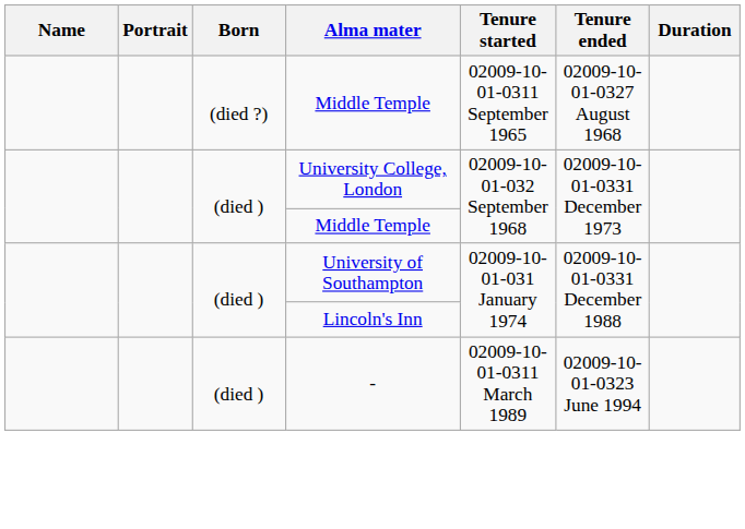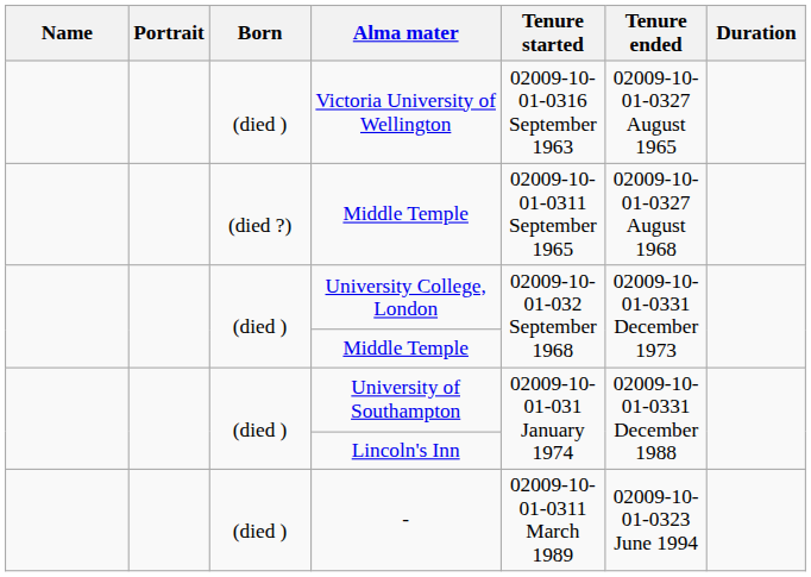+ row: (died ) | Victoria University of Wellington | 02009-10-01-0316 September 1963 | 02009-10-01-0327 August 1965
